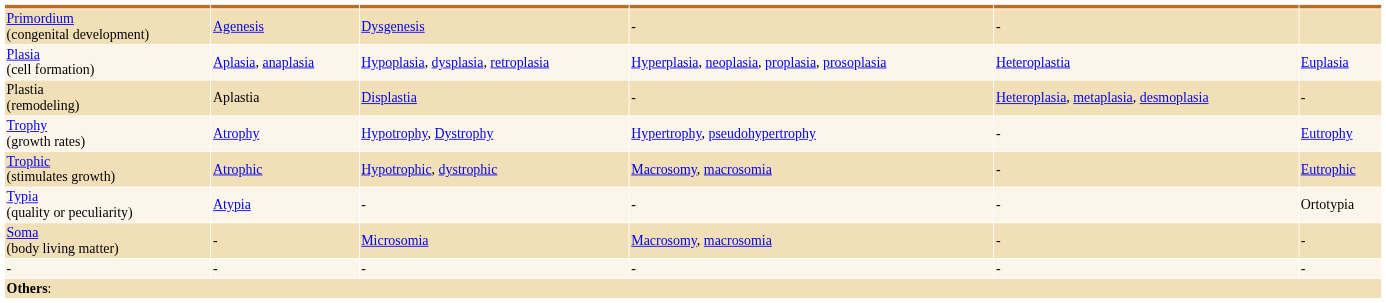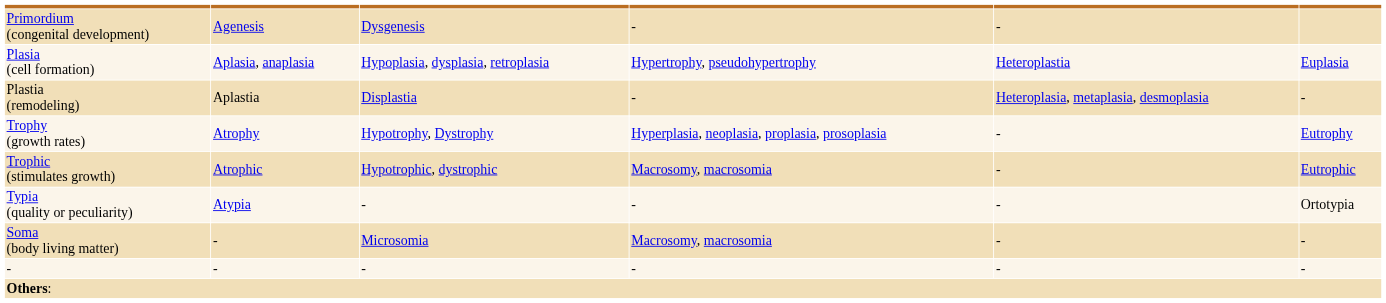Plasia (cell formation) | column 4: Hyperplasia, neoplasia, proplasia, prosoplasia -> Hypertrophy, pseudohypertrophy
Trophy (growth rates) | column 4: Hypertrophy, pseudohypertrophy -> Hyperplasia, neoplasia, proplasia, prosoplasia
